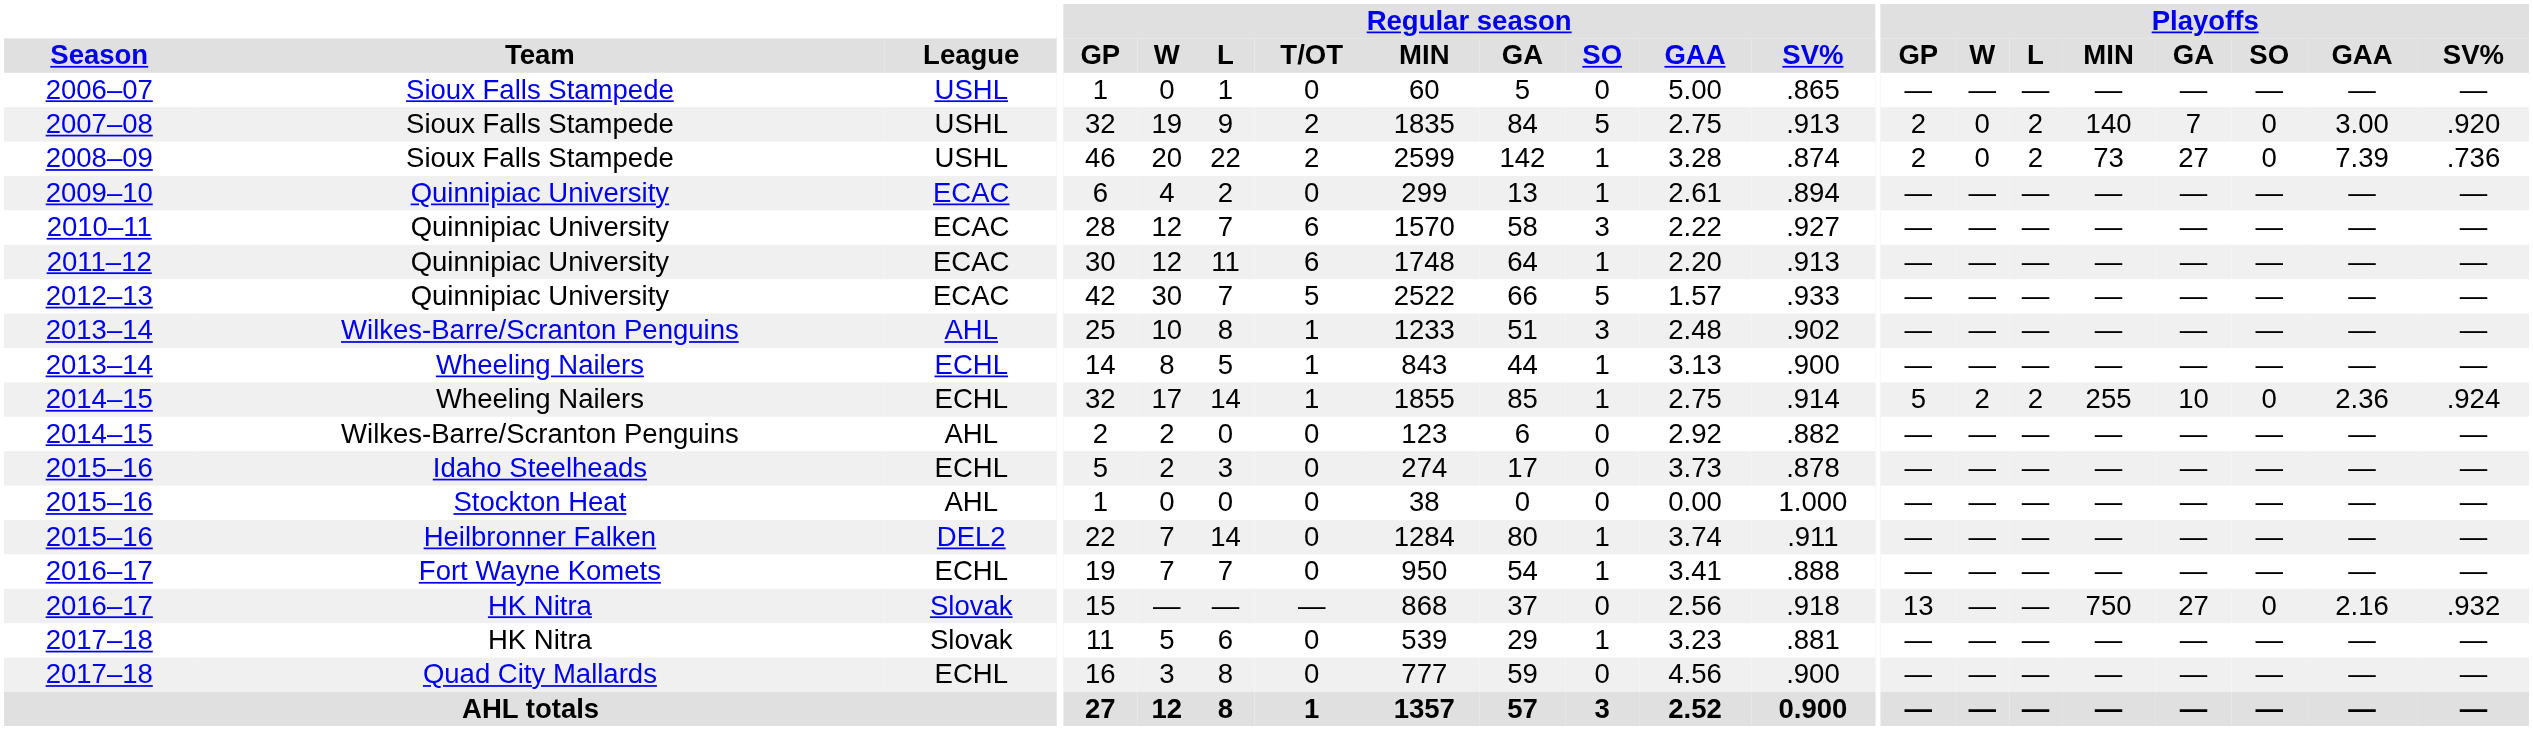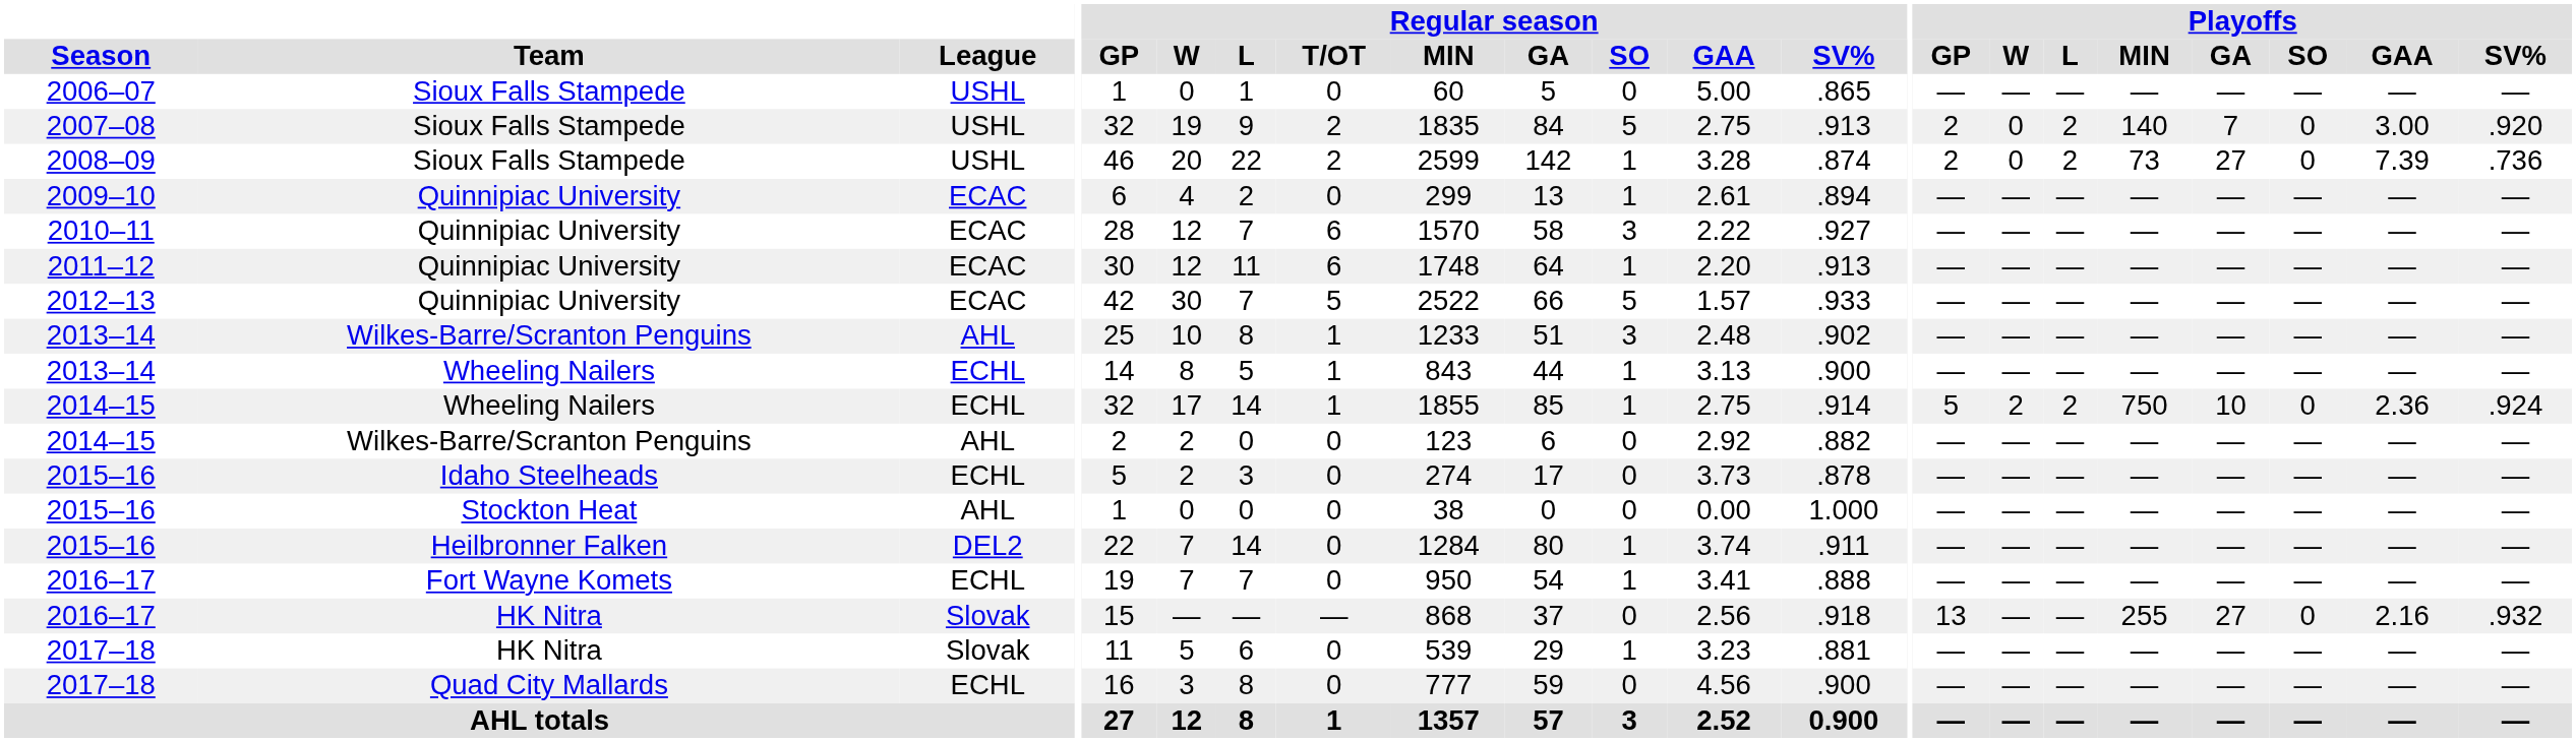2014–15 / Wheeling Nailers | Playoffs / MIN: 255 -> 750
2016–17 / HK Nitra | Playoffs / MIN: 750 -> 255
